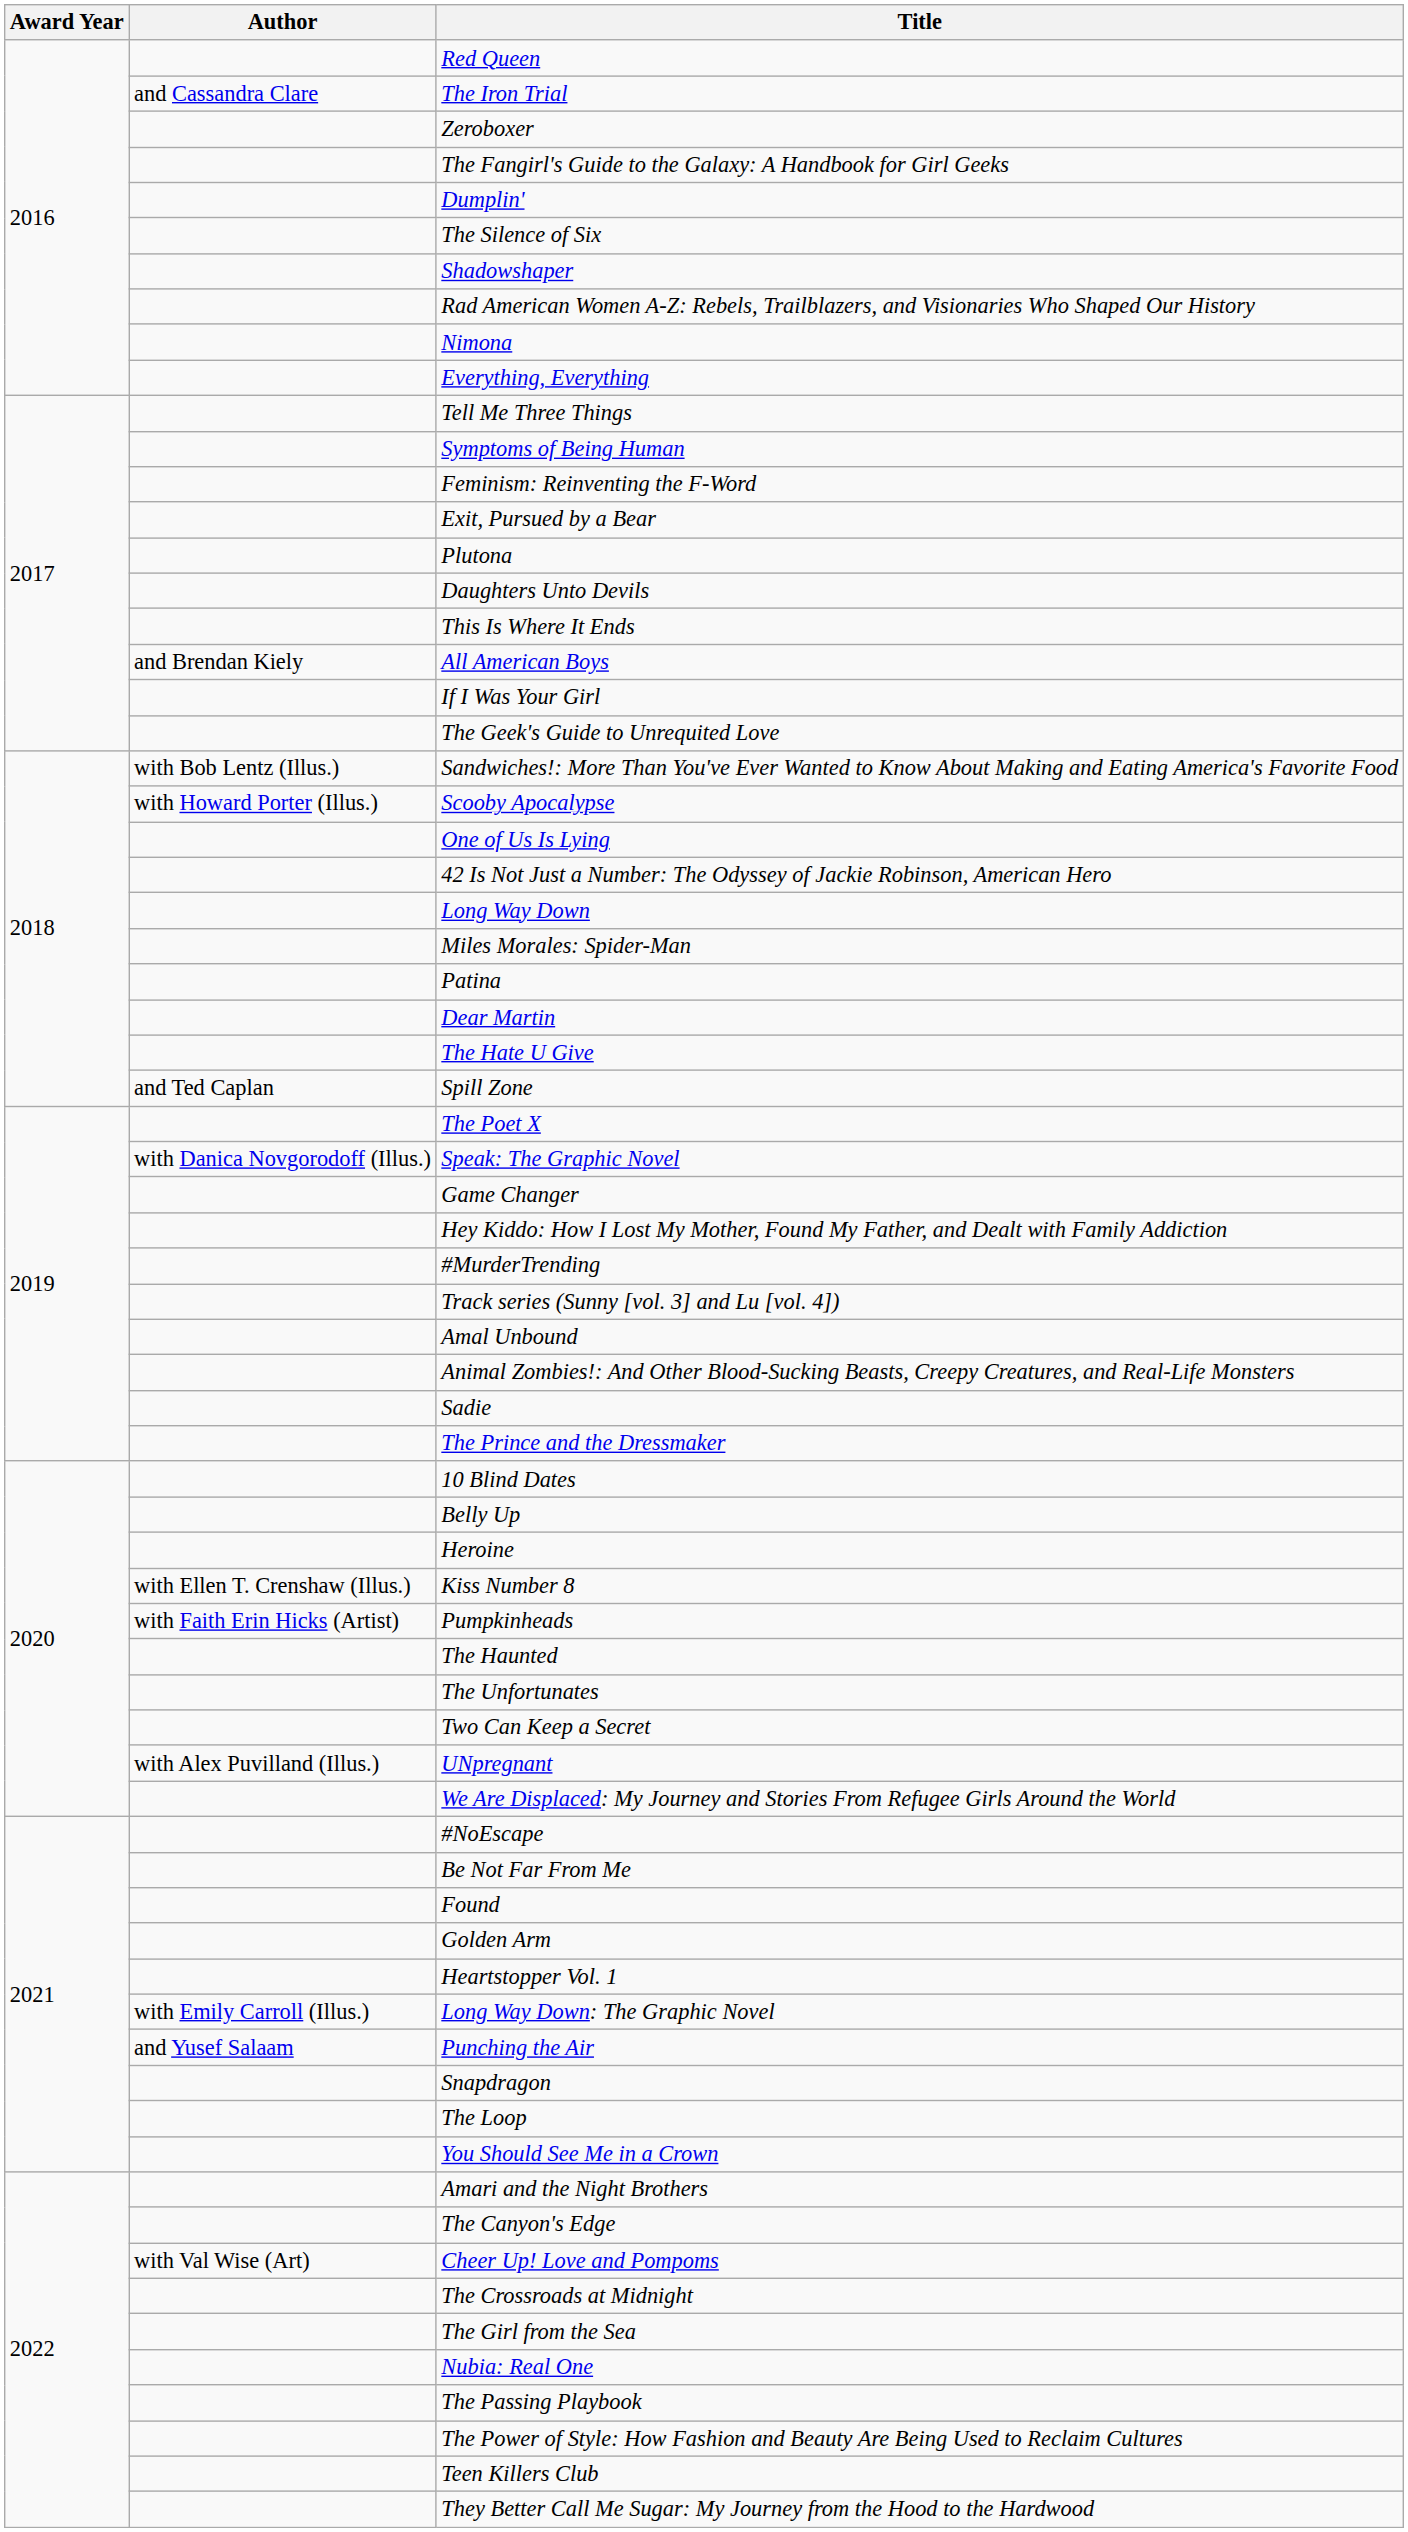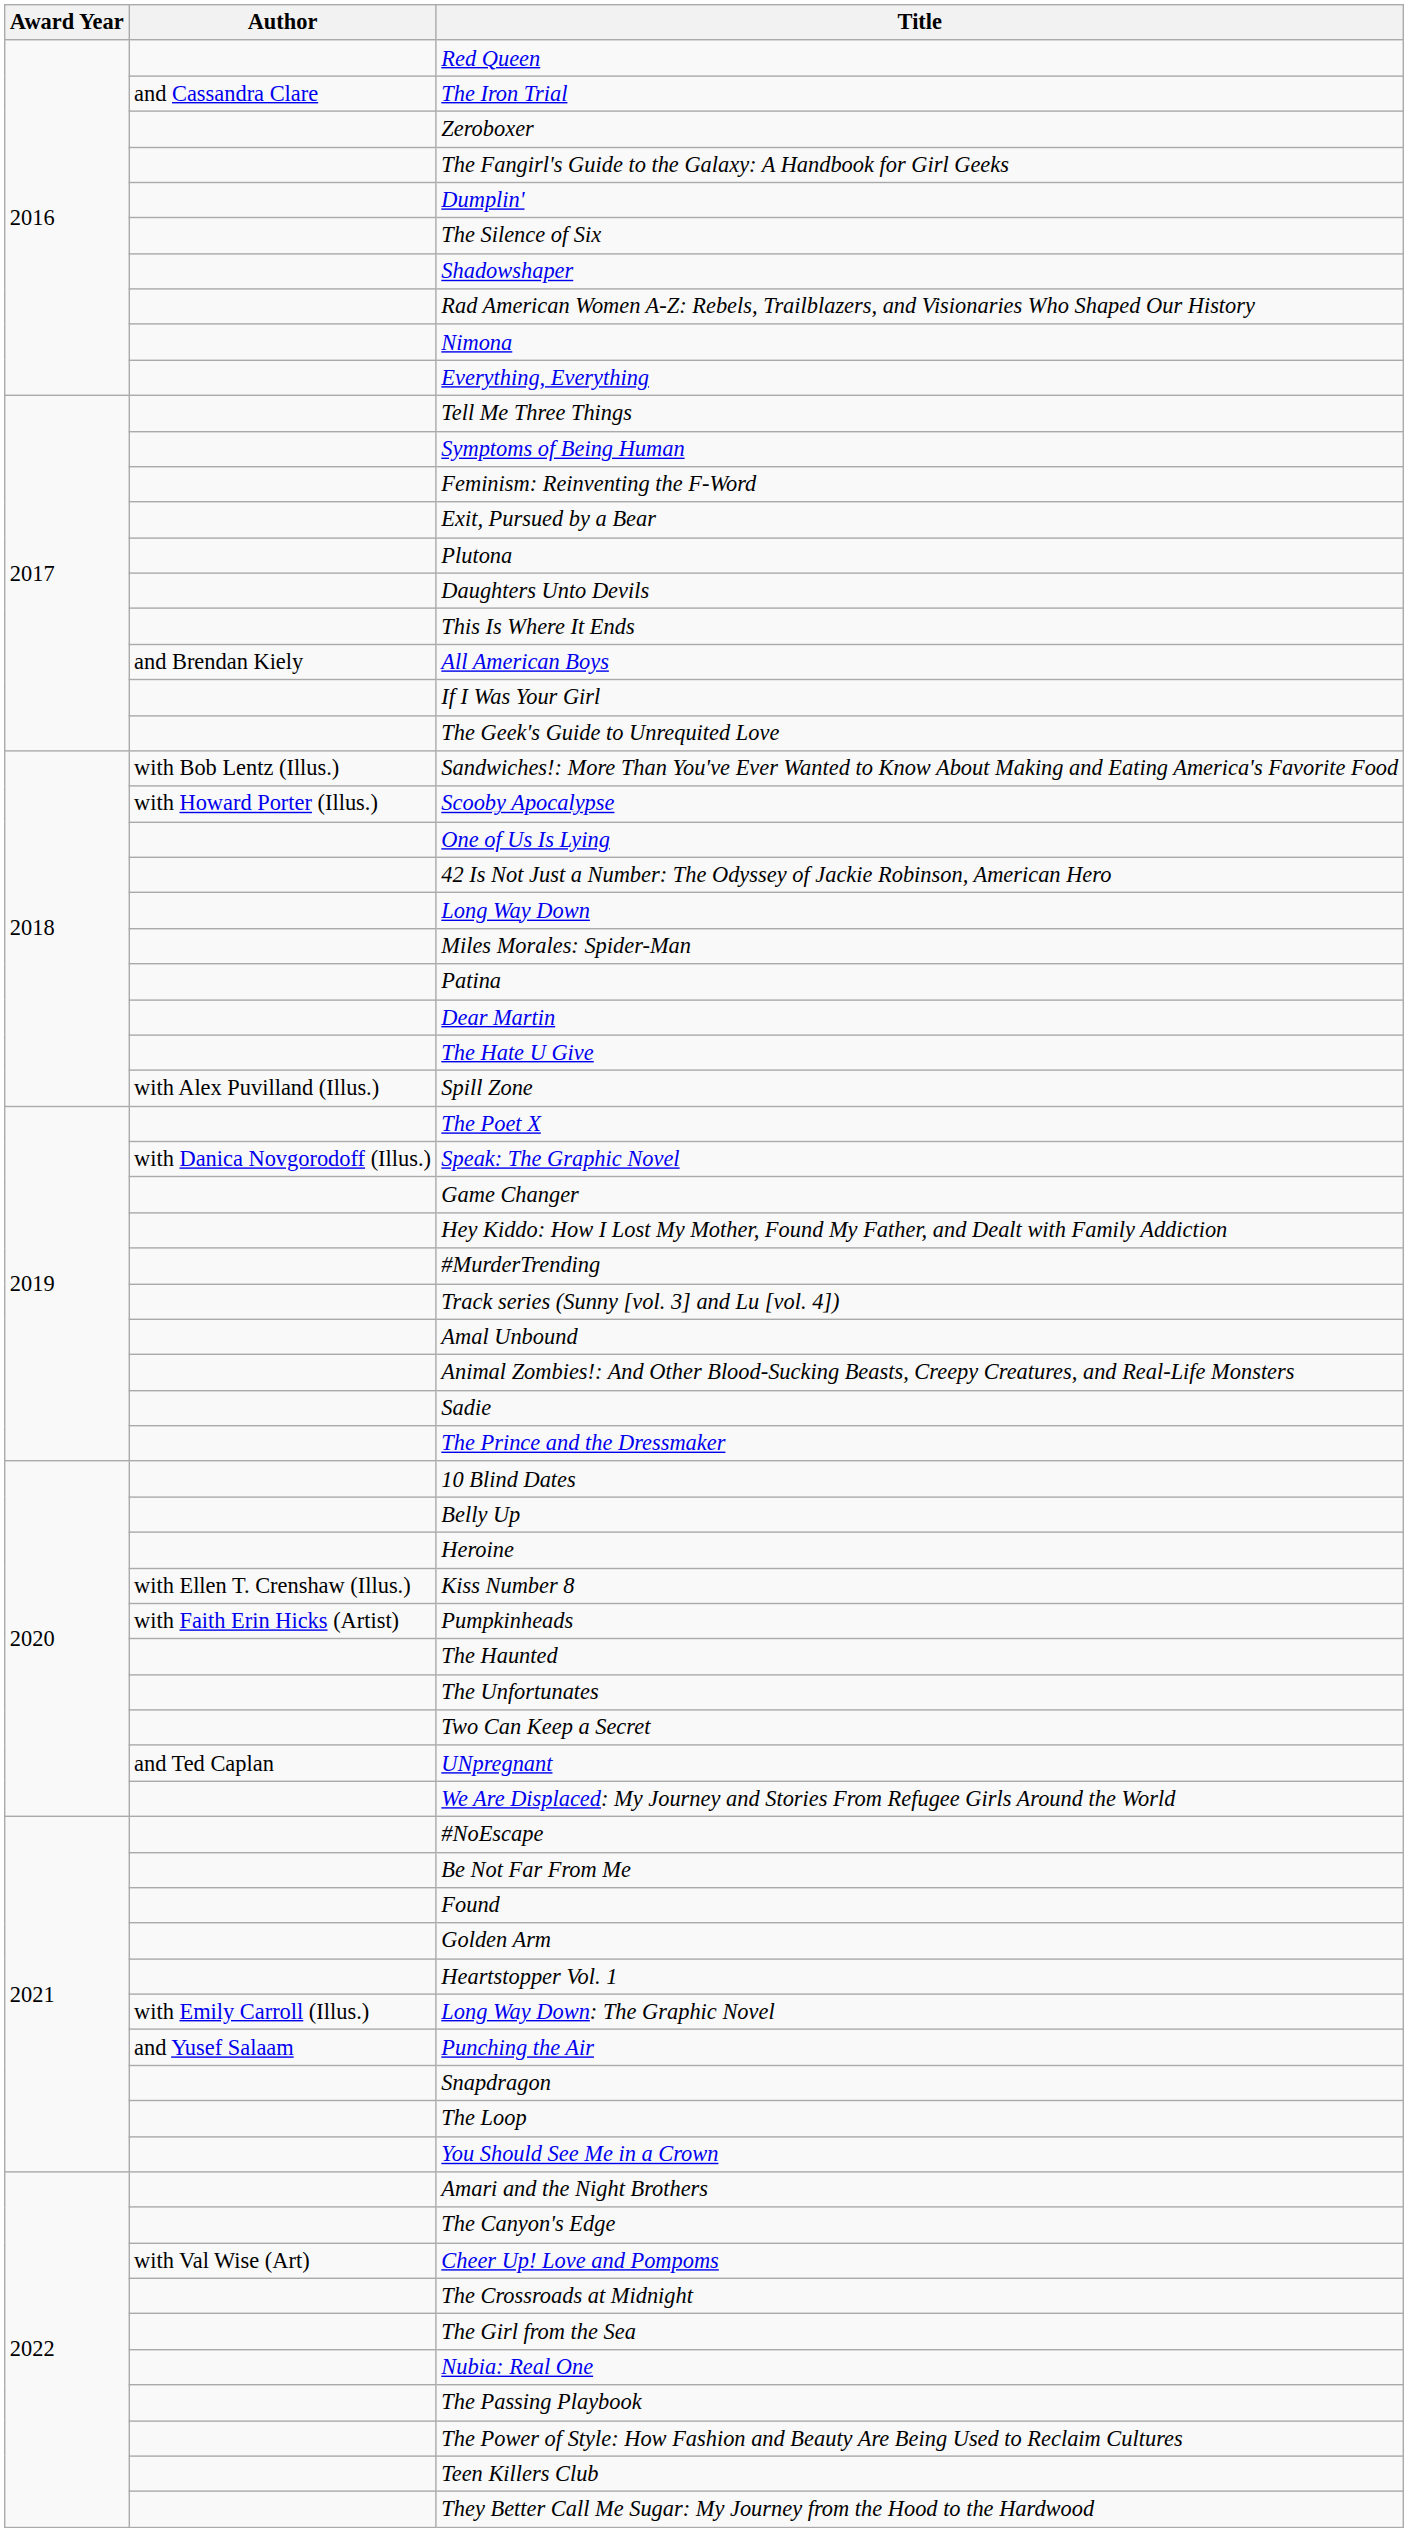Spill Zone | Author: and Ted Caplan -> with Alex Puvilland (Illus.)
UNpregnant | Author: with Alex Puvilland (Illus.) -> and Ted Caplan
